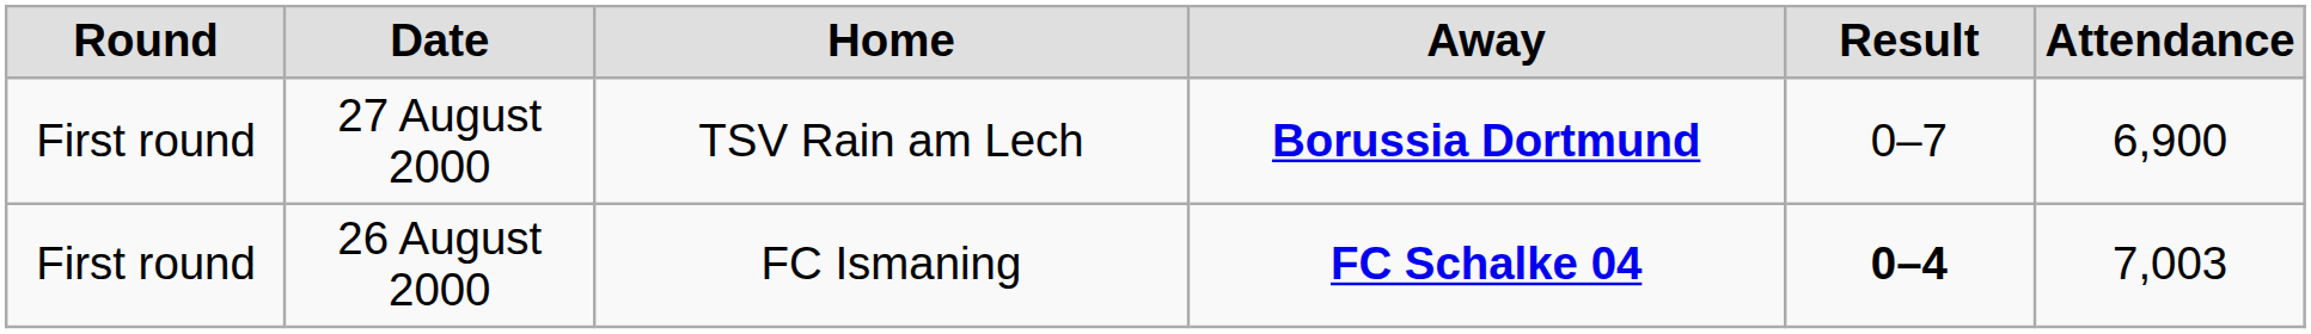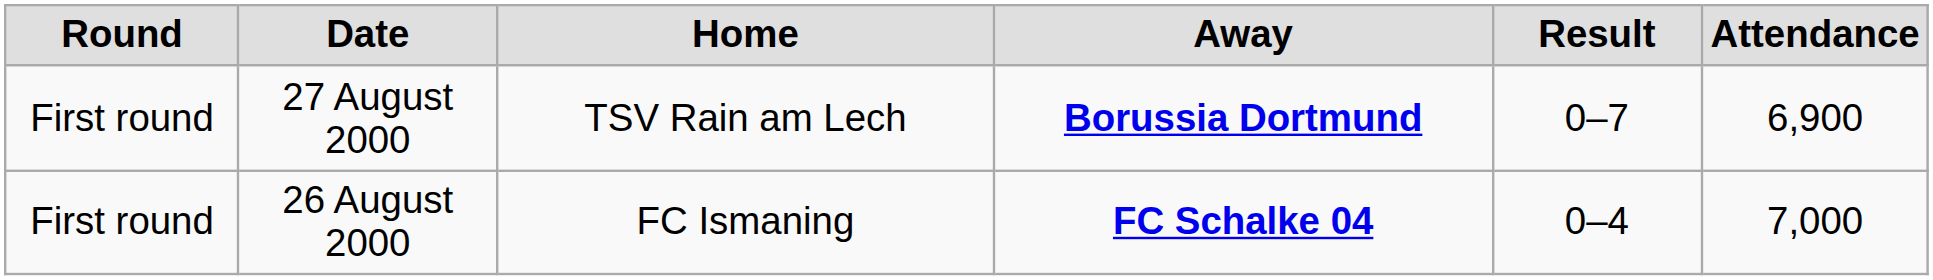26 August 2000 | Result: bold -> normal
26 August 2000 | Attendance: 7,003 -> 7,000
